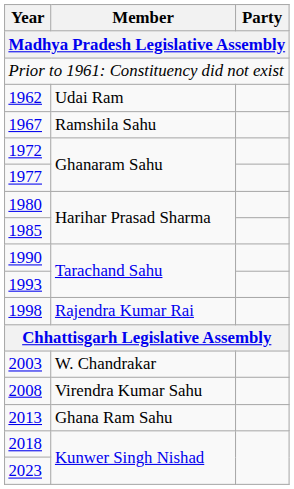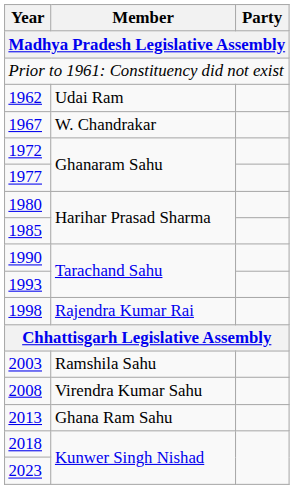1967 | Member: Ramshila Sahu -> W. Chandrakar
2003 | Member: W. Chandrakar -> Ramshila Sahu
